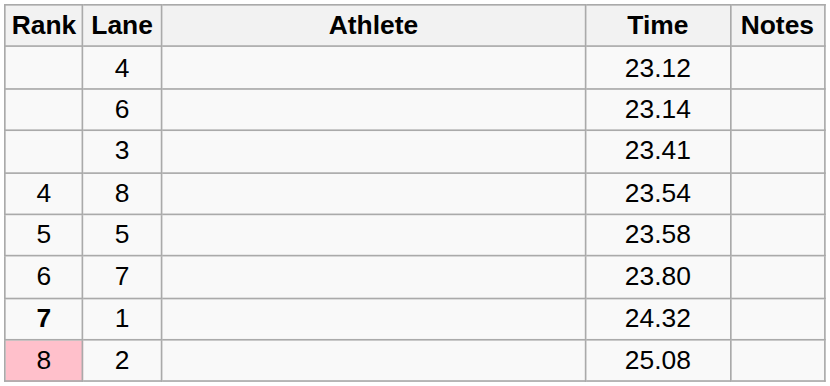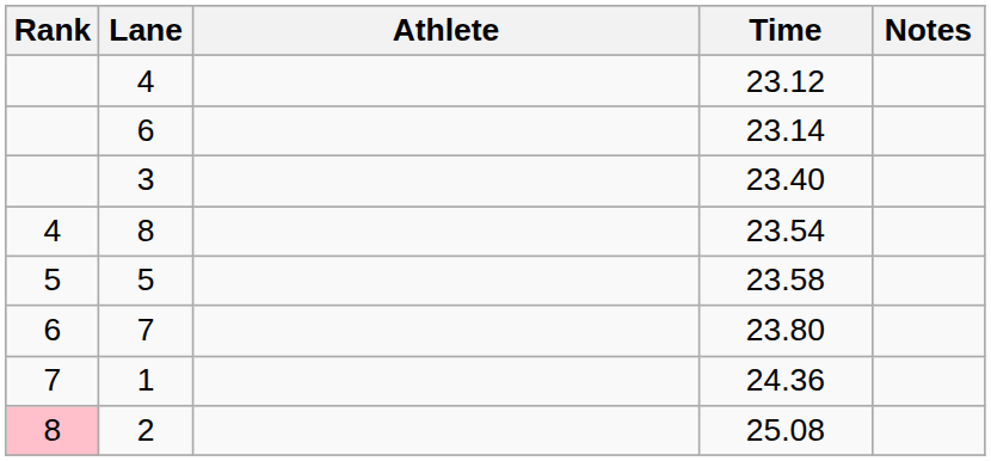3 | Time: 23.41 -> 23.40
1 | Rank: bold -> normal
1 | Time: 24.32 -> 24.36
